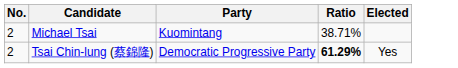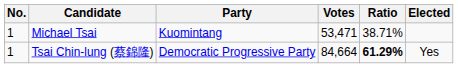+ column: Votes | 53,471 | 84,664
Michael Tsai | No.: 2 -> 1
Tsai Chin-lung (蔡錦隆) | No.: 2 -> 1
